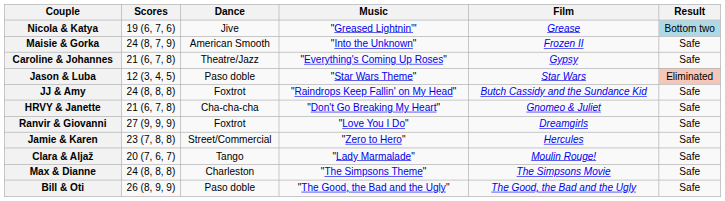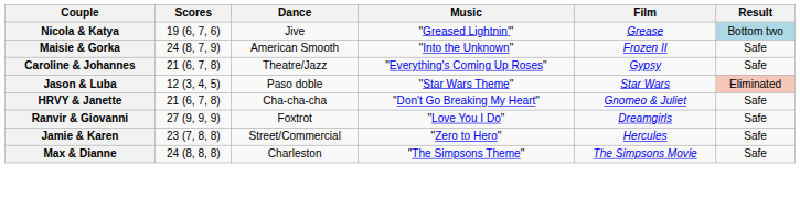- row: JJ & Amy | 24 (8, 8, 8) | Foxtrot | "Raindrops Keep Fallin' on My Head" | Butch Cassidy and the Sundance Kid | Safe
- row: Clara & Aljaž | 20 (7, 6, 7) | Tango | "Lady Marmalade" | Moulin Rouge! | Safe
- row: Bill & Oti | 26 (8, 9, 9) | Paso doble | "The Good, the Bad and the Ugly" | The Good, the Bad and the Ugly | Safe
